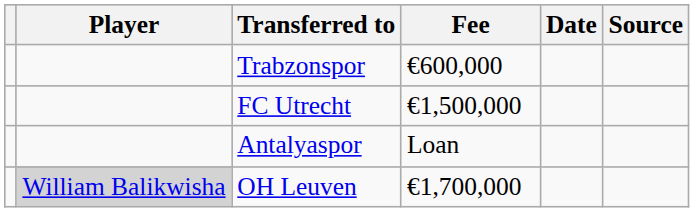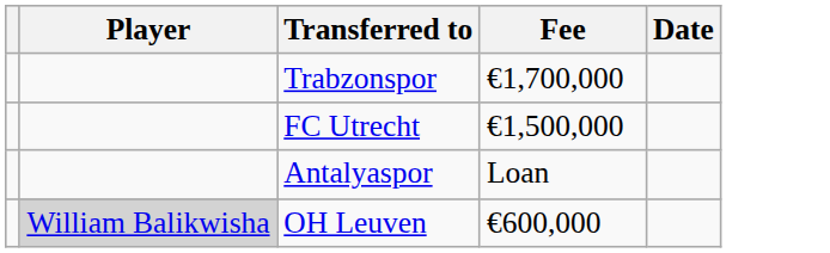- column: Source
Trabzonspor | Fee: €600,000 -> €1,700,000
OH Leuven | Fee: €1,700,000 -> €600,000
